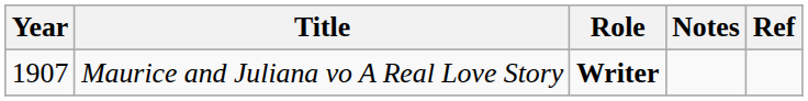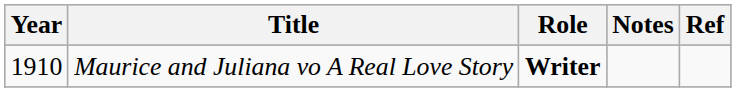Maurice and Juliana vo A Real Love Story | Year: 1907 -> 1910
